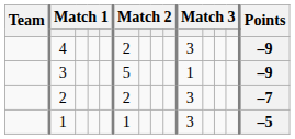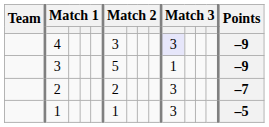4 | column 6: 2 -> 3
4 | column 10: no background -> lavender background
